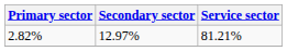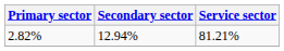2.82% | Secondary sector: 12.97% -> 12.94%
